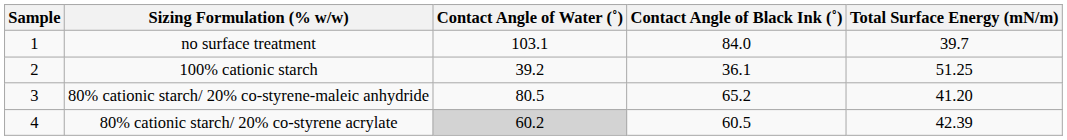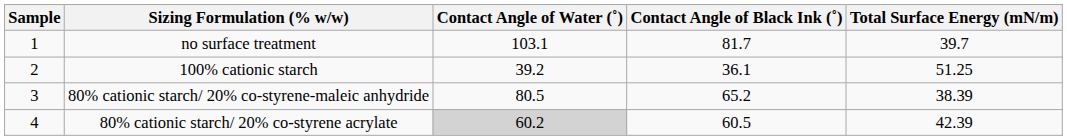no surface treatment | Contact Angle of Black Ink (˚): 84.0 -> 81.7
80% cationic starch/ 20% co-styrene-maleic anhydride | Total Surface Energy (mN/m): 41.20 -> 38.39
